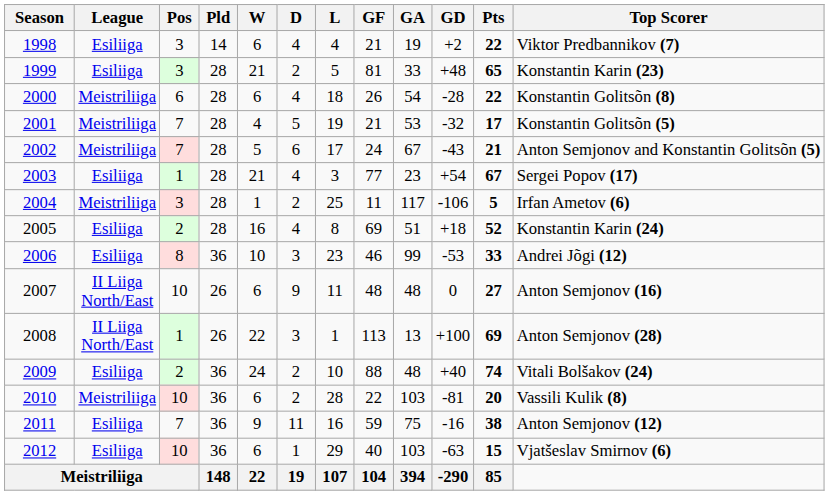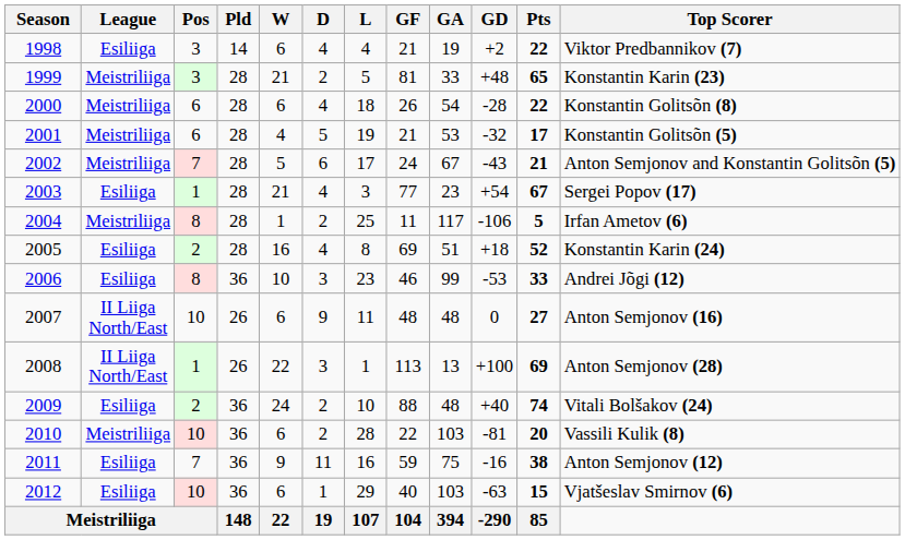1999 | League: Esiliiga -> Meistriliiga
2001 | Pos: 7 -> 6
2004 | Pos: 3 -> 8
